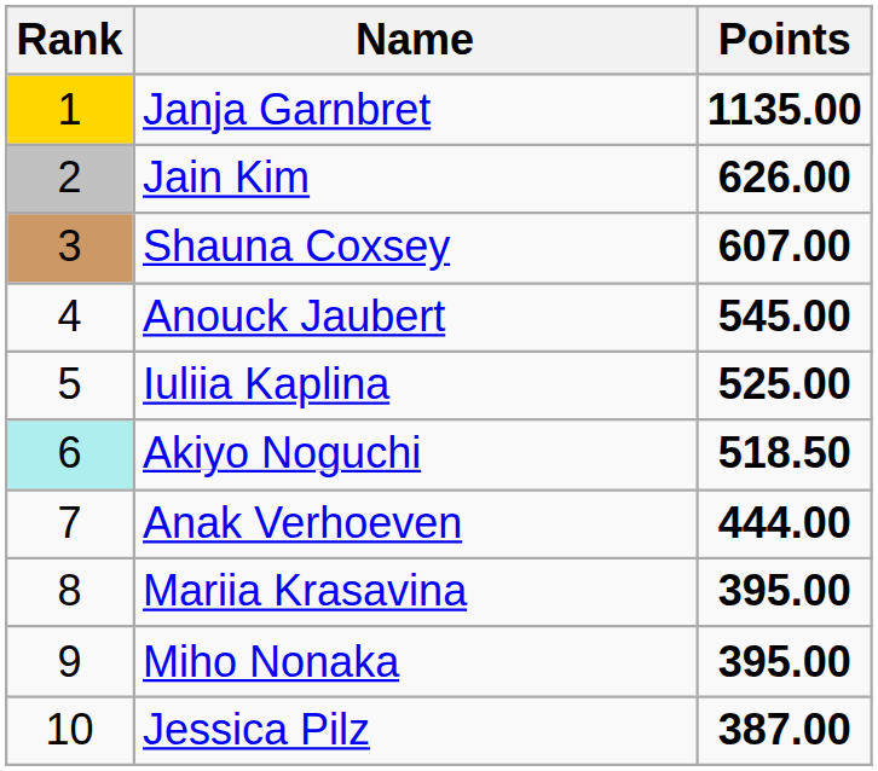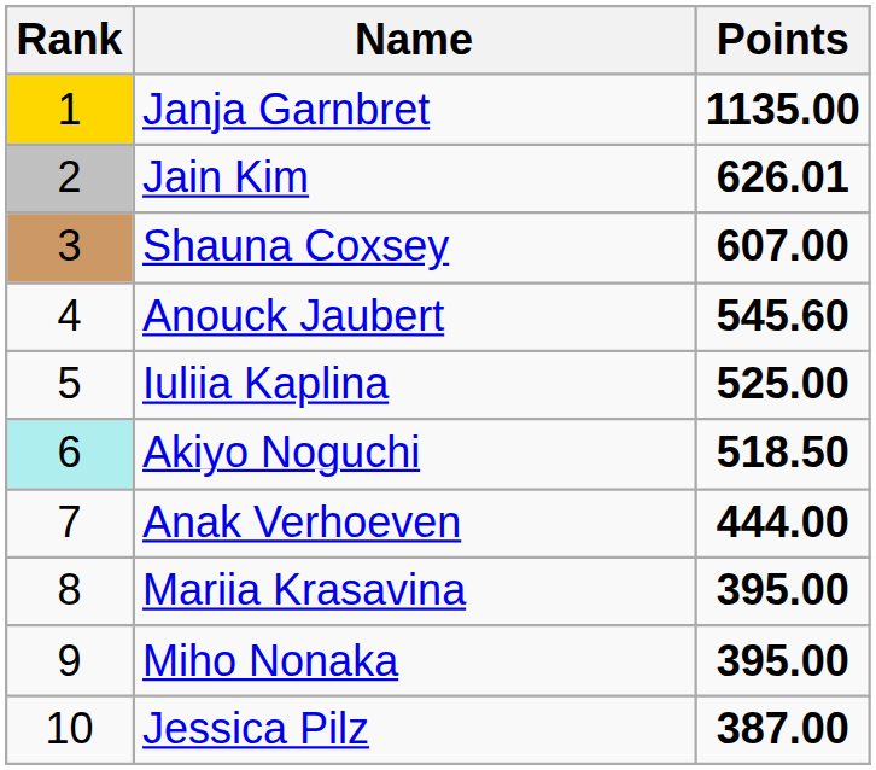Jain Kim | Points: 626.00 -> 626.01
Anouck Jaubert | Points: 545.00 -> 545.60
